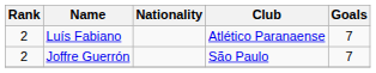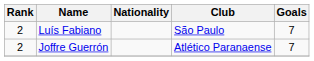Luís Fabiano | Club: Atlético Paranaense -> São Paulo
Joffre Guerrón | Club: São Paulo -> Atlético Paranaense
